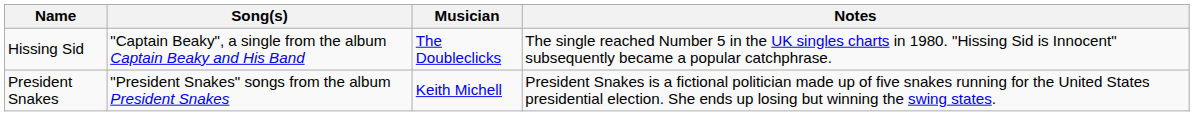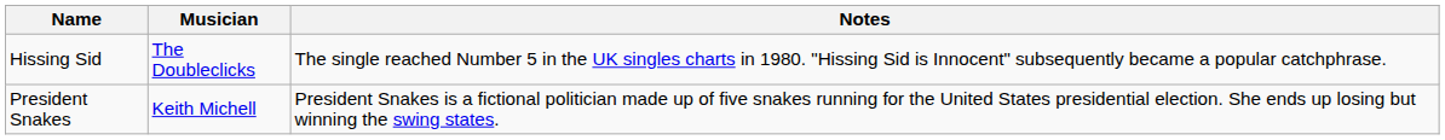- column: Song(s) | "Captain Beaky", a single from the album Captain Beaky and His Band | "President Snakes" songs from the album President Snakes
